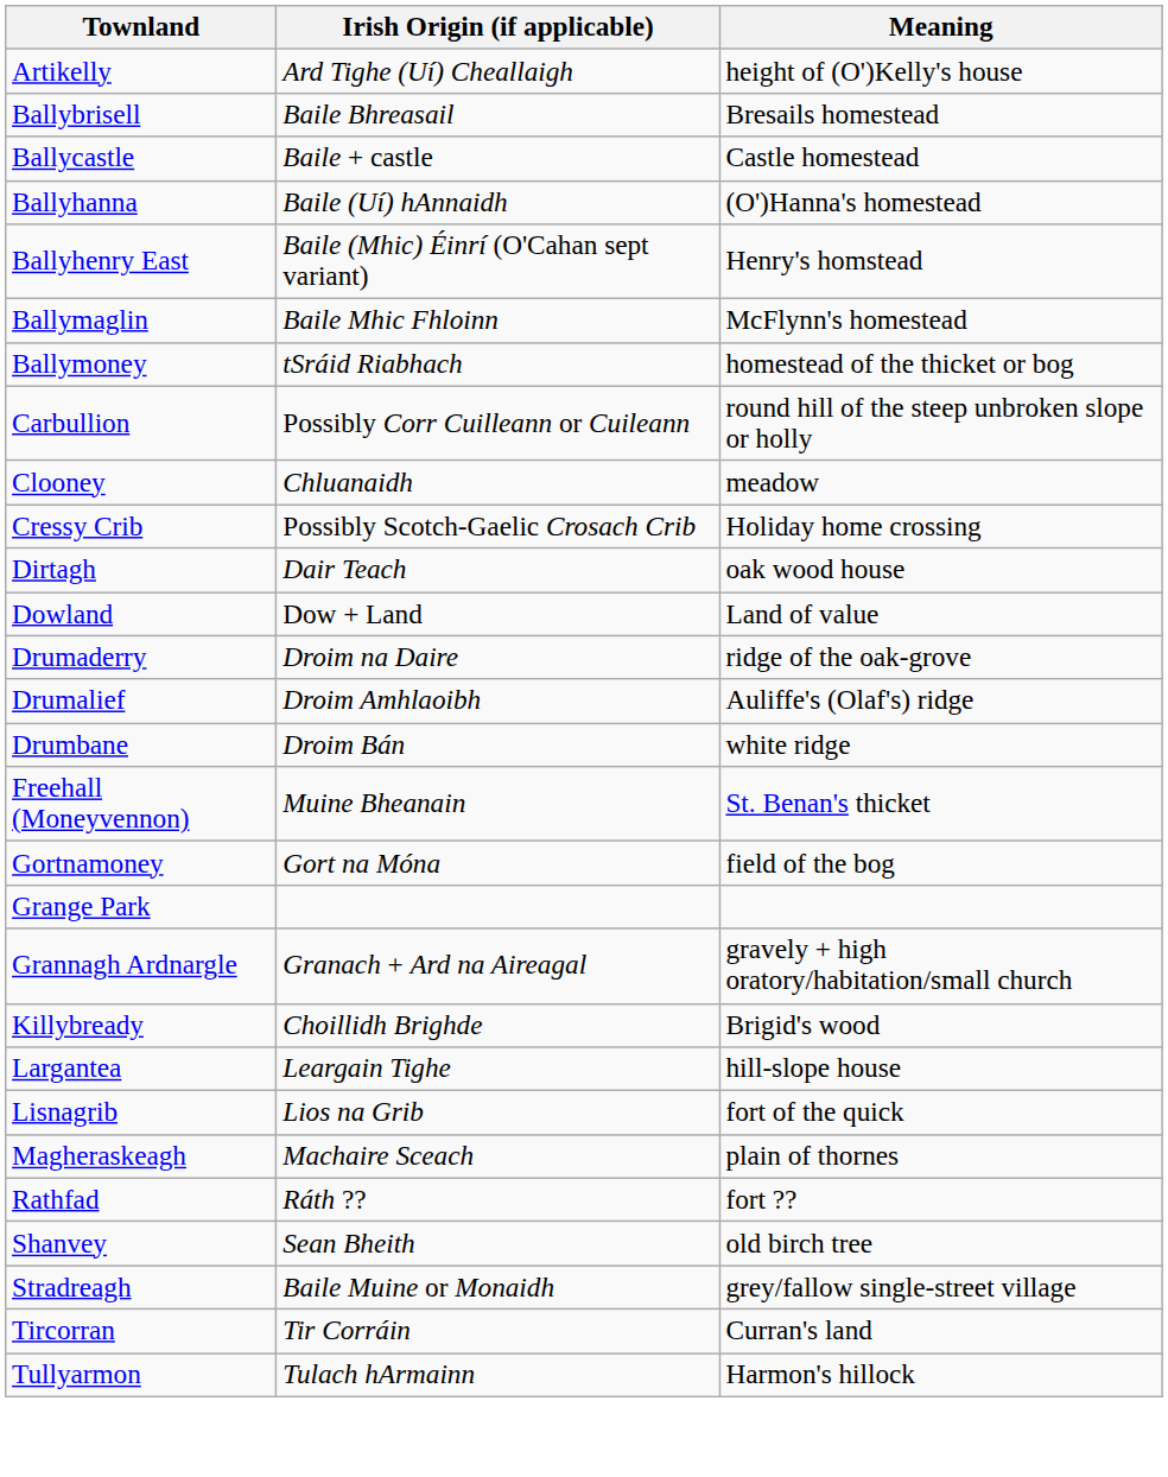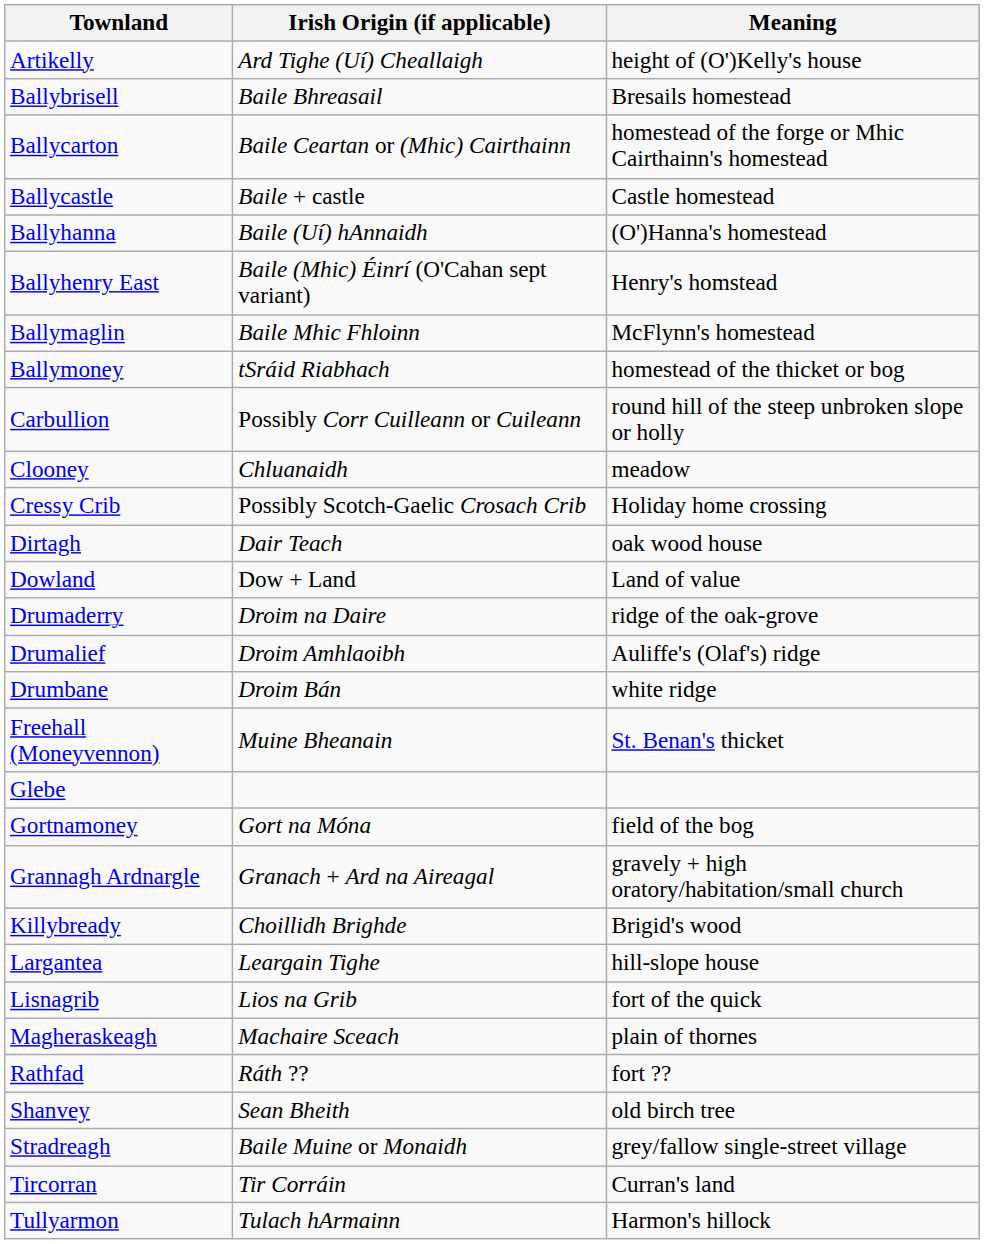+ row: Ballycarton | Baile Ceartan or (Mhic) Cairthainn | homestead of the forge or Mhic Cairthainn's homestead
+ row: Glebe
- row: Grange Park
